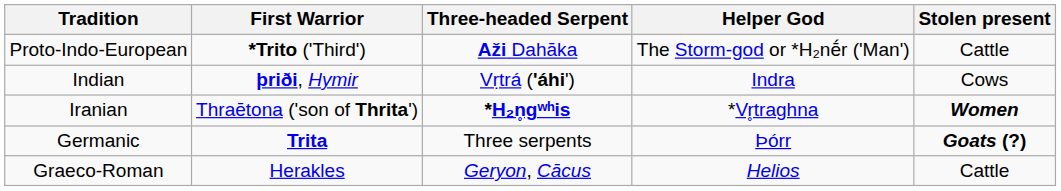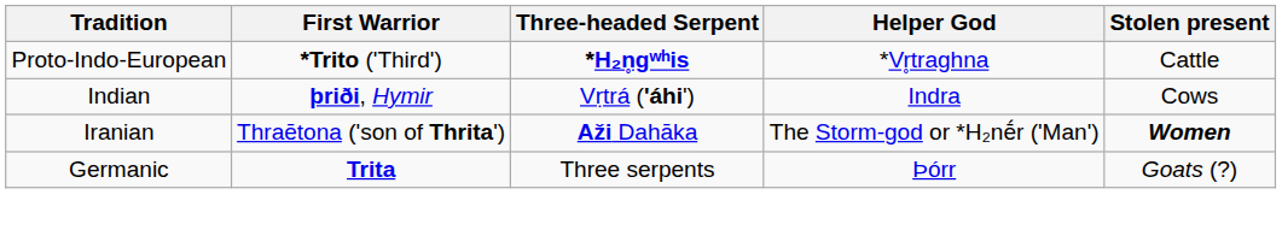Proto-Indo-European | Three-headed Serpent: Aži Dahāka -> *H₂n̥gʷʰis
Proto-Indo-European | Helper God: The Storm-god or *H₂nḗr ('Man') -> *Vr̥traghna
Iranian | Three-headed Serpent: *H₂n̥gʷʰis -> Aži Dahāka
Iranian | Helper God: *Vr̥traghna -> The Storm-god or *H₂nḗr ('Man')
Germanic | Stolen present: bold -> normal
- row: Graeco-Roman | Herakles | Geryon, Cācus | Helios | Cattle
